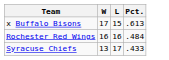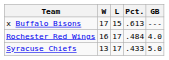+ column: GB | --- | 4.0 | 5.0
Rochester Red Wings | L: 16 -> 17
